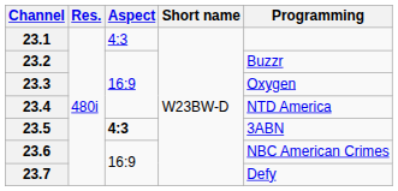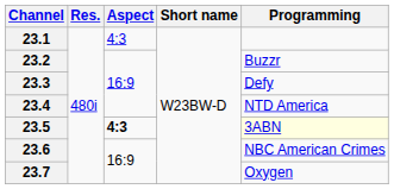23.3 | Programming: Oxygen -> Defy
23.5 | Programming: no background -> lightyellow background
23.7 | Programming: Defy -> Oxygen
